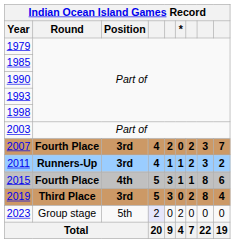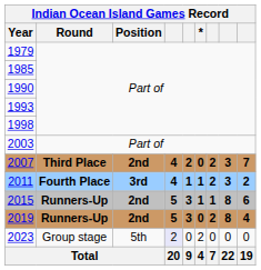2007 | Round: Fourth Place -> Third Place
2007 | Position: 3rd -> 2nd
2011 | Round: Runners-Up -> Fourth Place
2015 | Round: Fourth Place -> Runners-Up
2015 | Position: 4th -> 2nd
2019 | Round: Third Place -> Runners-Up
2019 | Position: 3rd -> 2nd
